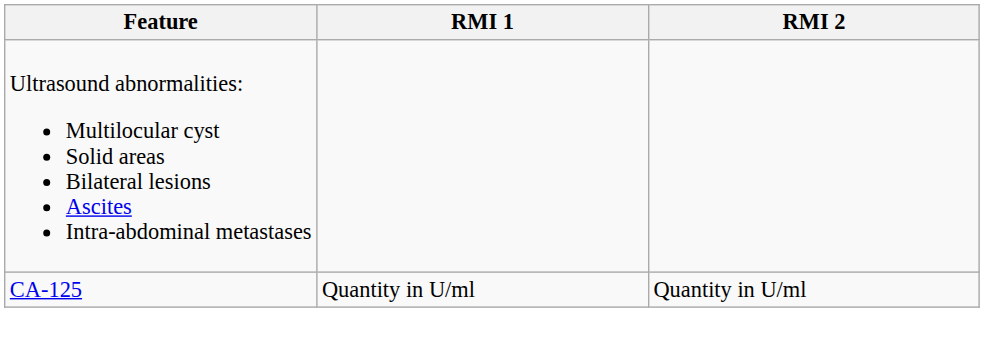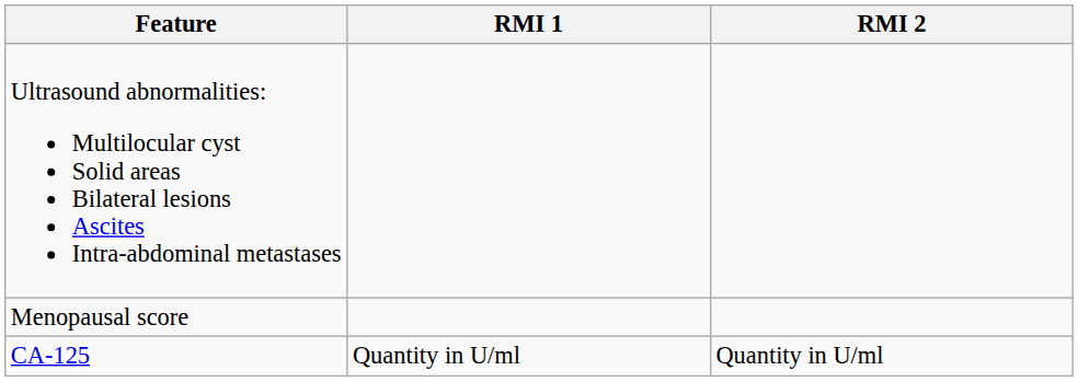+ row: Menopausal score
